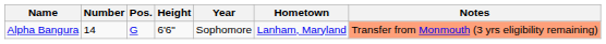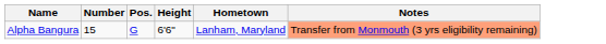- column: Year | Sophomore
Alpha Bangura | Number: 14 -> 15
